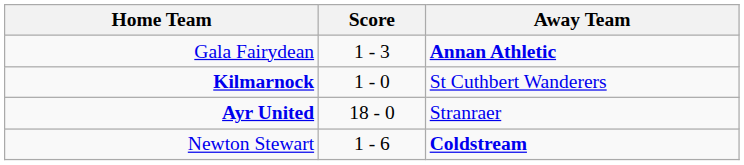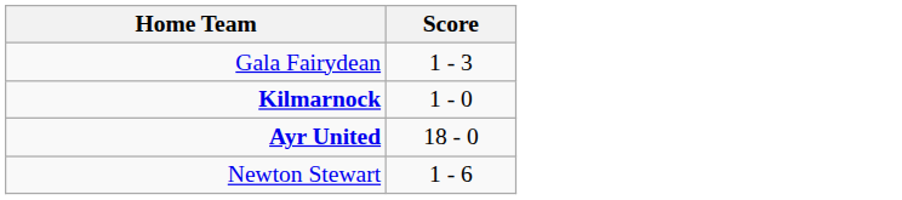- column: Away Team | Annan Athletic | St Cuthbert Wanderers | Stranraer | Coldstream
